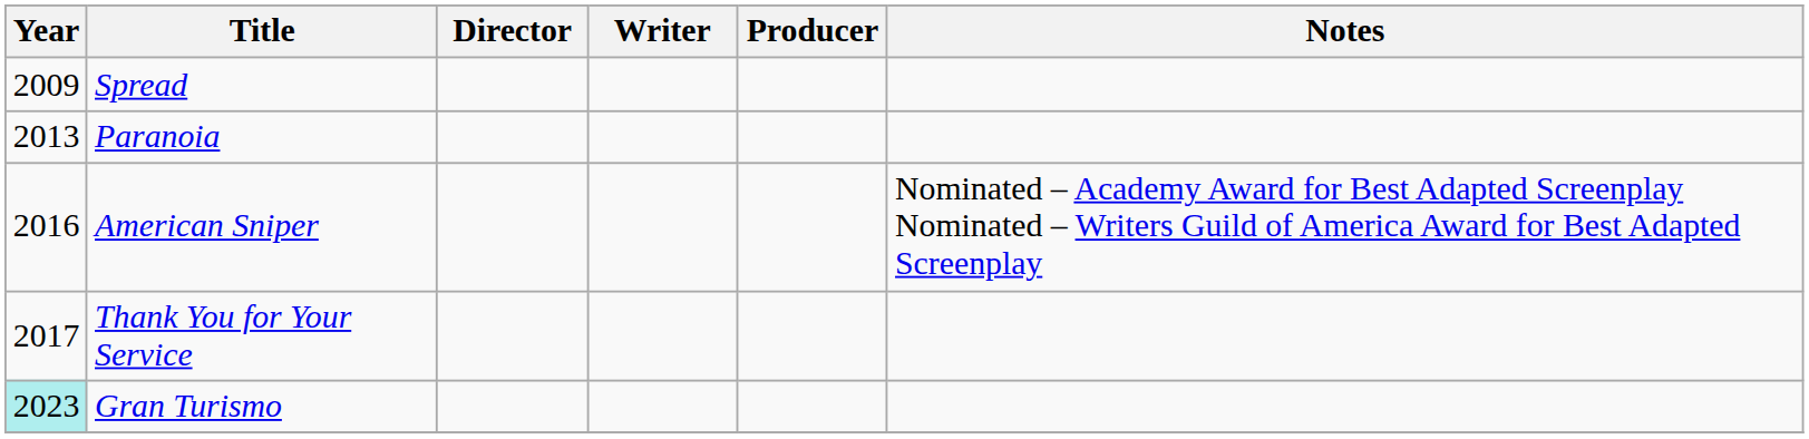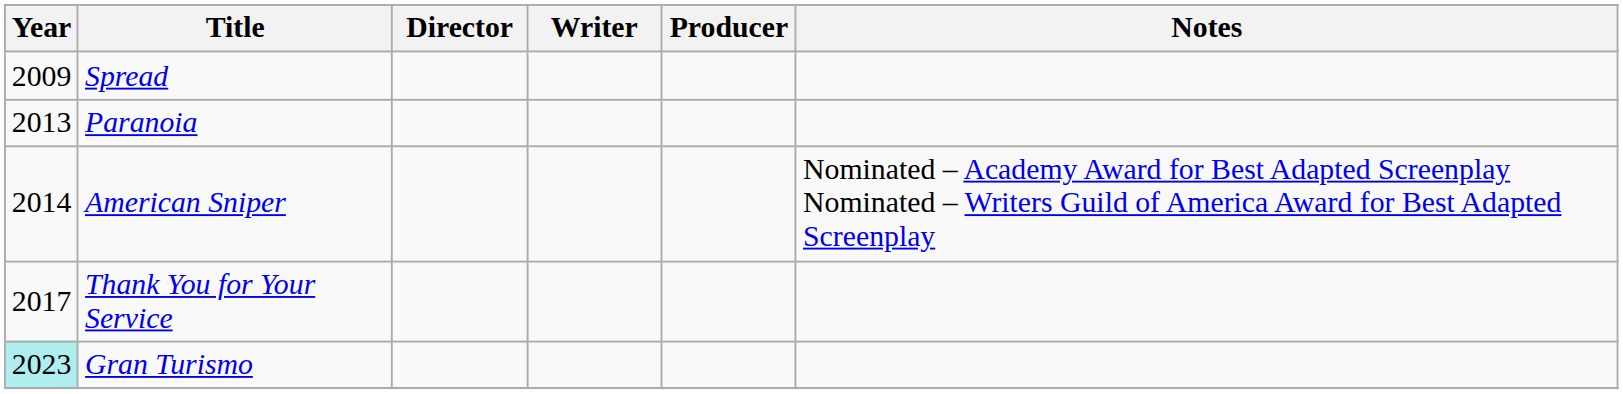American Sniper | Year: 2016 -> 2014
